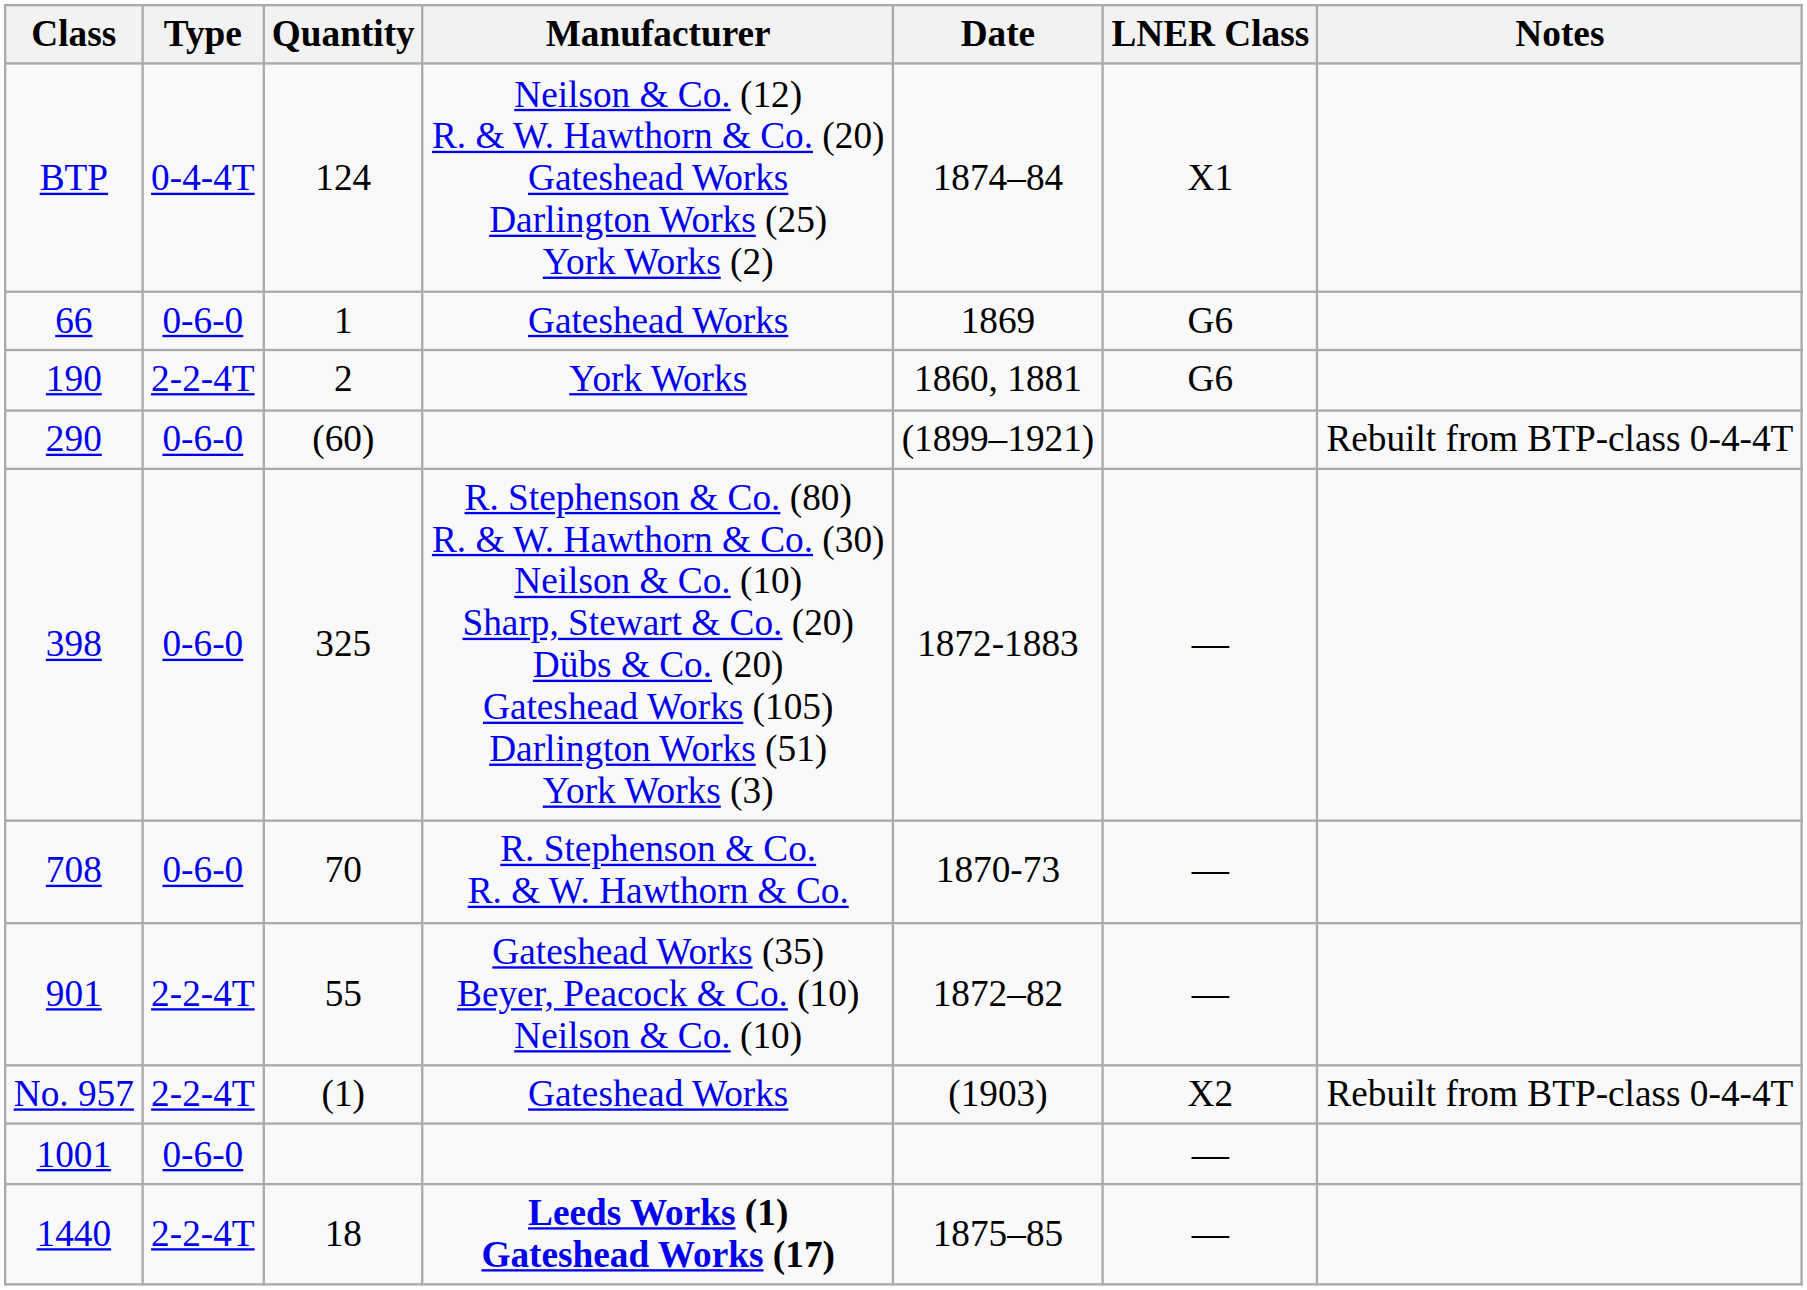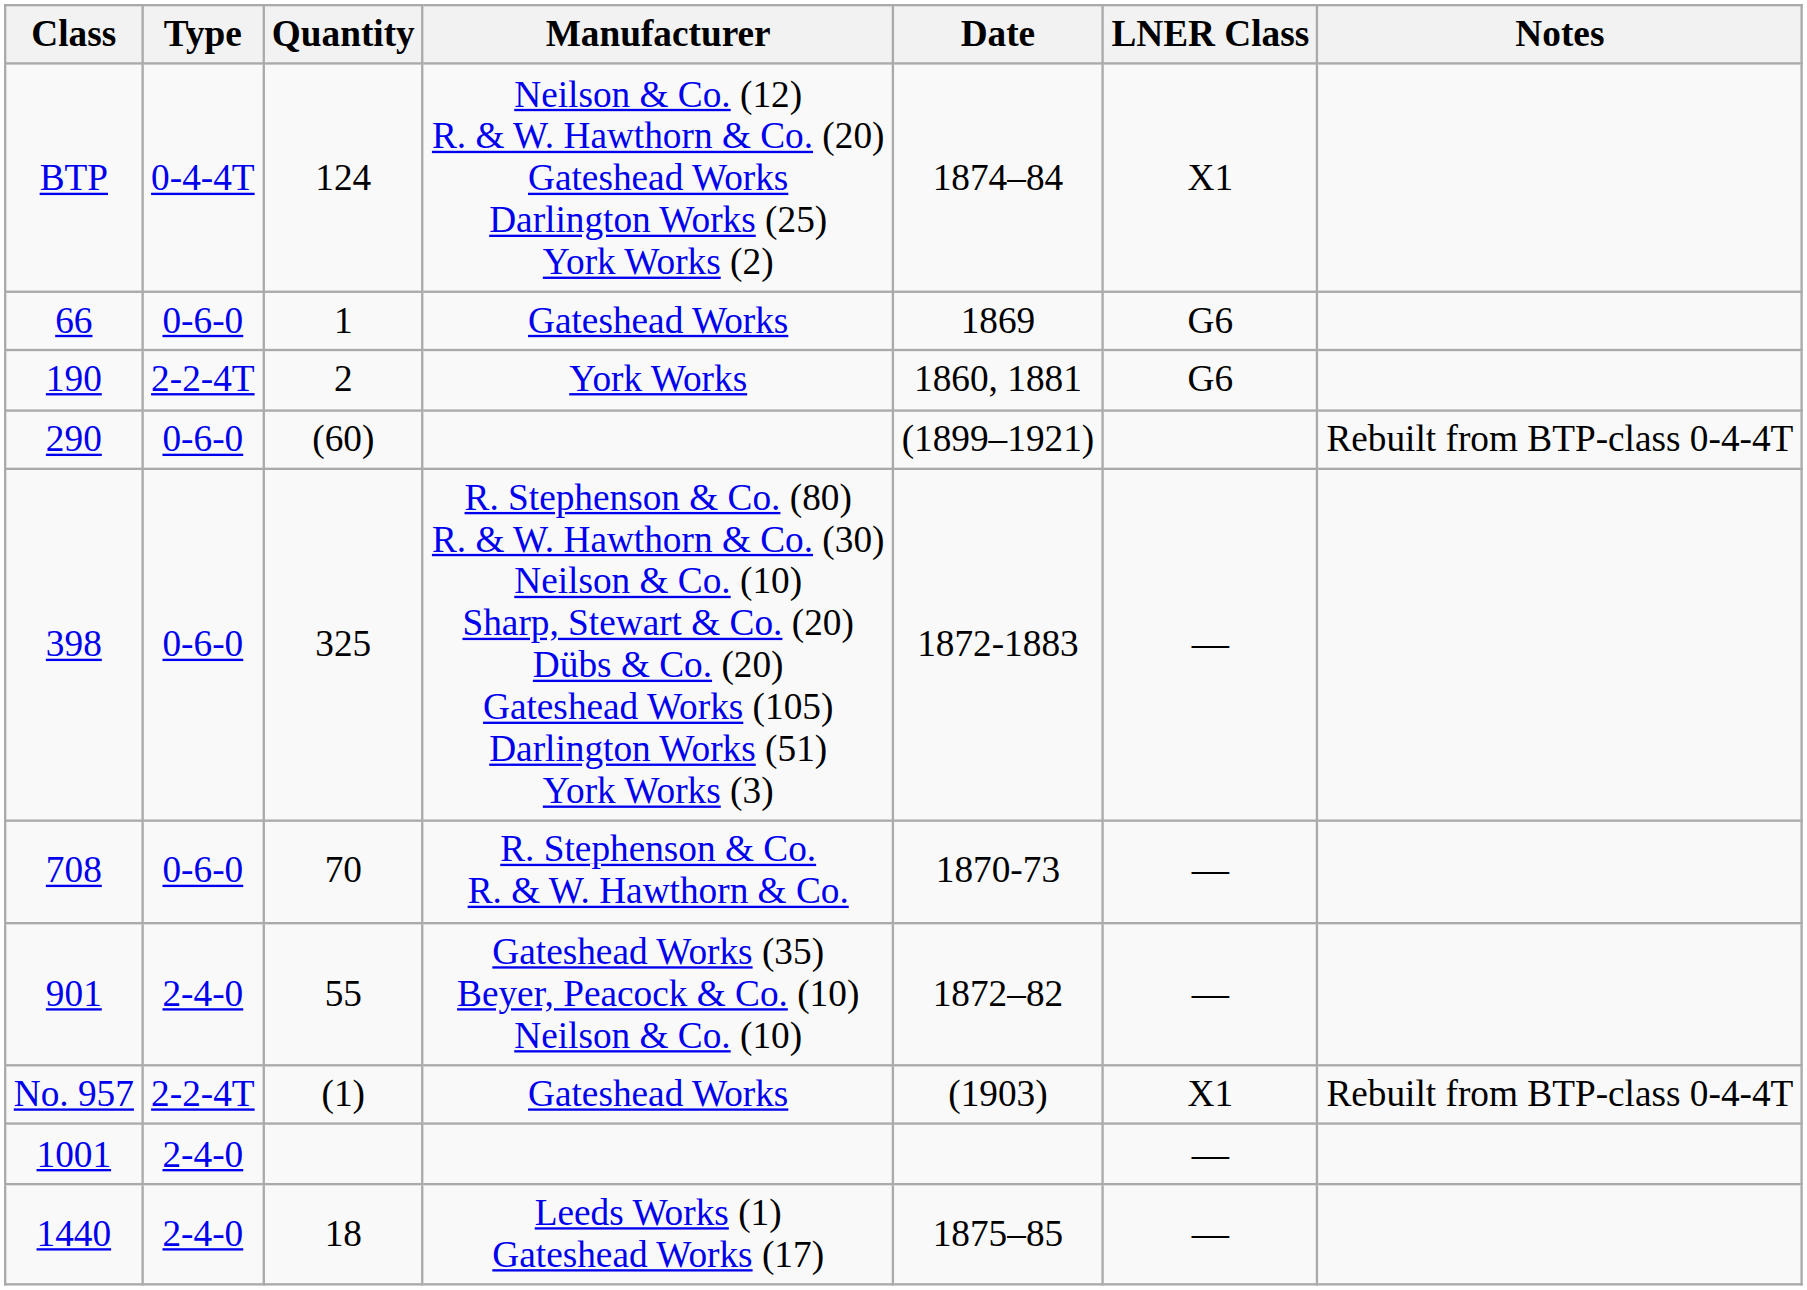901 | Type: 2-2-4T -> 2-4-0
No. 957 | LNER Class: X2 -> X1
1001 | Type: 0-6-0 -> 2-4-0
1440 | Type: 2-2-4T -> 2-4-0
1440 | Manufacturer: bold -> normal
